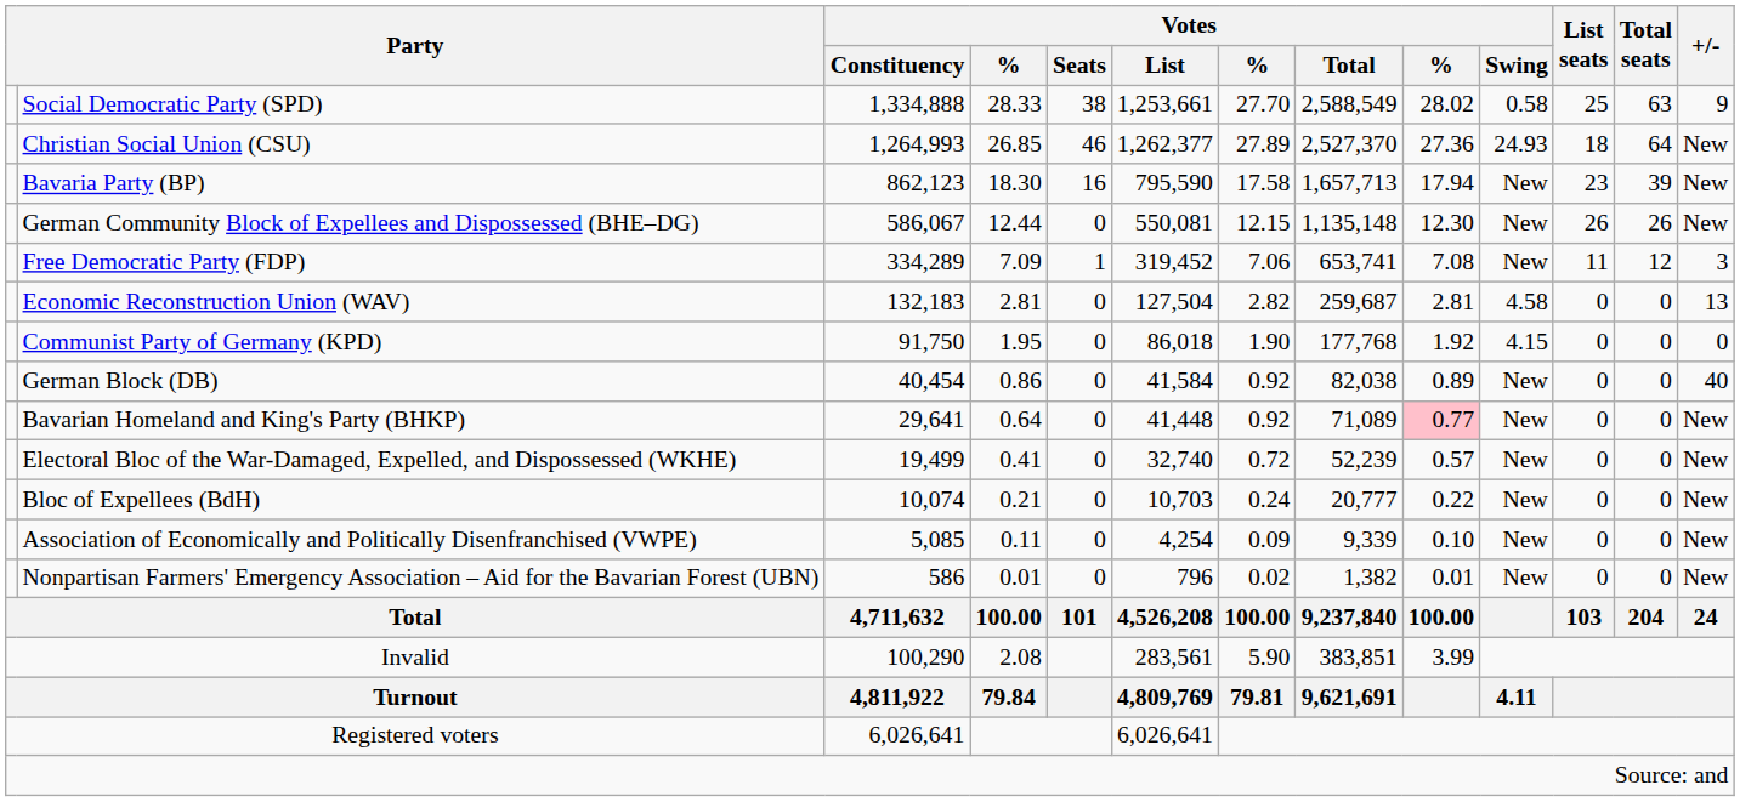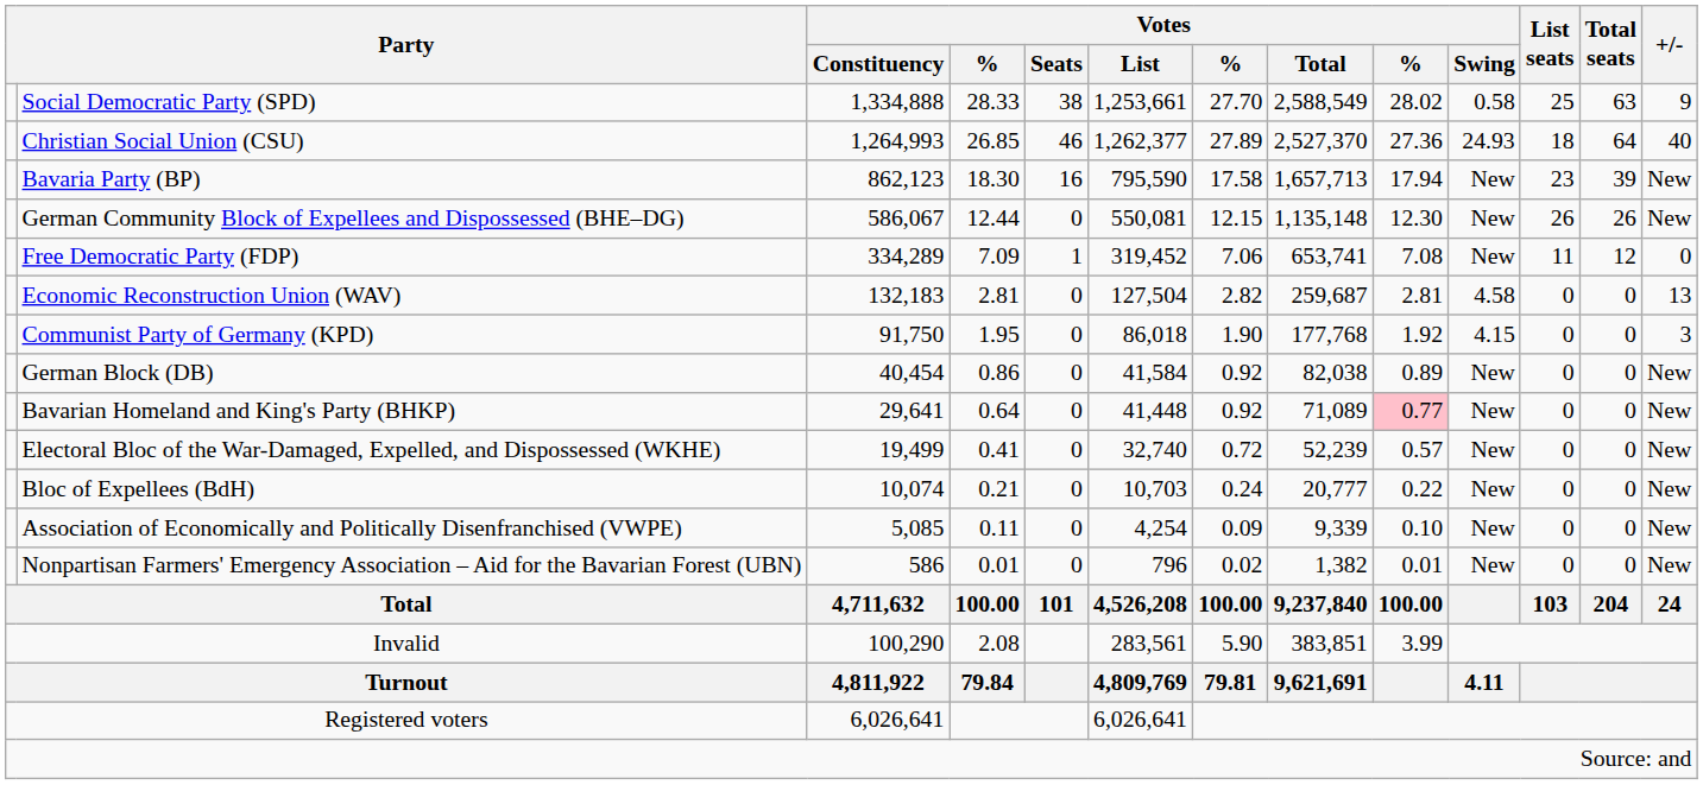Christian Social Union (CSU) | +/-: New -> 40
Free Democratic Party (FDP) | +/-: 3 -> 0
Communist Party of Germany (KPD) | +/-: 0 -> 3
German Block (DB) | +/-: 40 -> New
